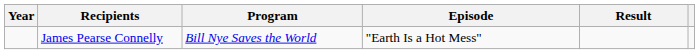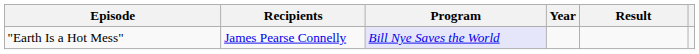columns swapped: Year <-> Episode
James Pearse Connelly | Program: no background -> lavender background
